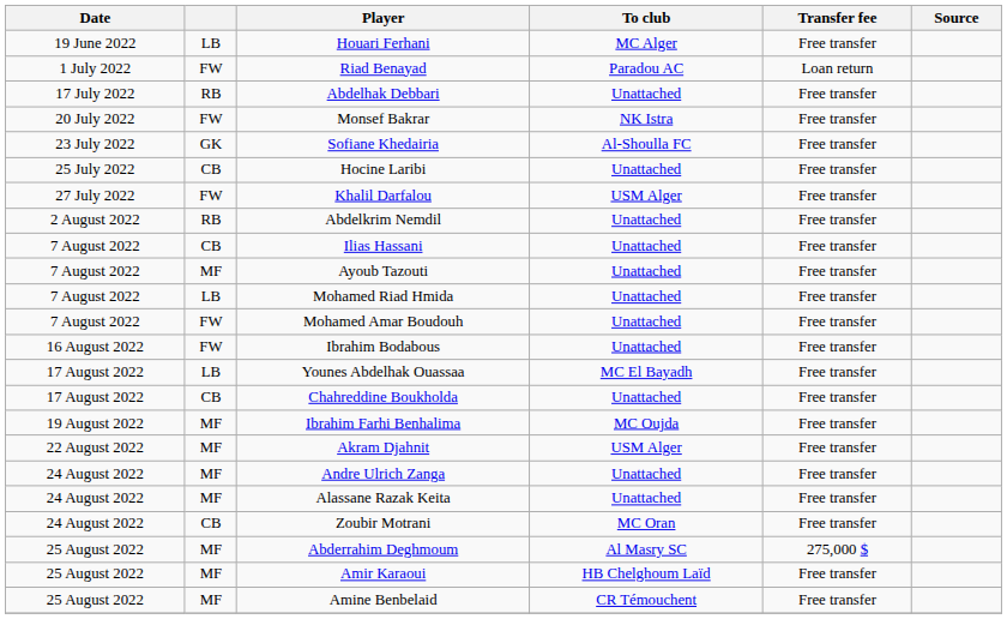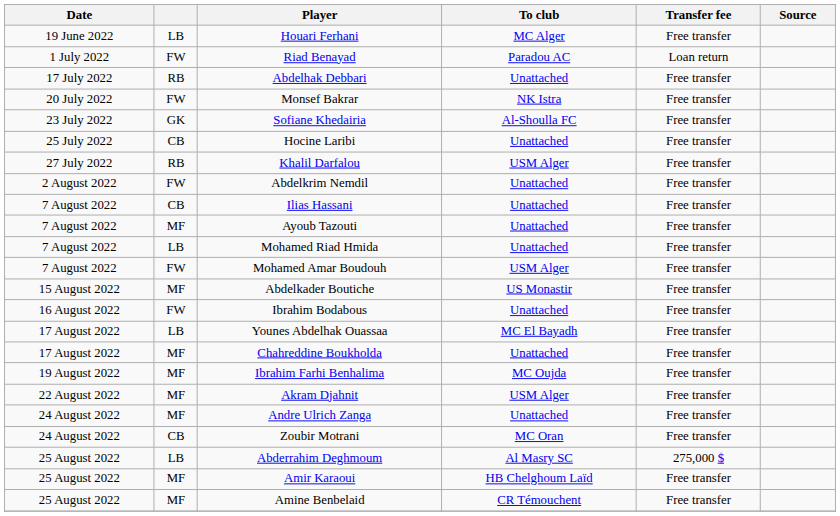Khalil Darfalou | column 2: FW -> RB
Abdelkrim Nemdil | column 2: RB -> FW
Mohamed Amar Boudouh | To club: Unattached -> USM Alger
+ row: 15 August 2022 | MF | Abdelkader Boutiche | US Monastir | Free transfer
Chahreddine Boukholda | column 2: CB -> MF
- row: 24 August 2022 | MF | Alassane Razak Keita | Unattached | Free transfer
Abderrahim Deghmoum | column 2: MF -> LB
